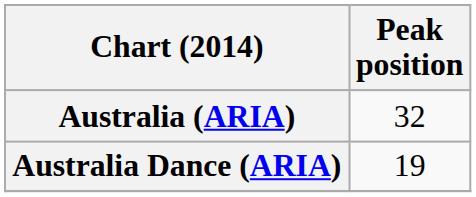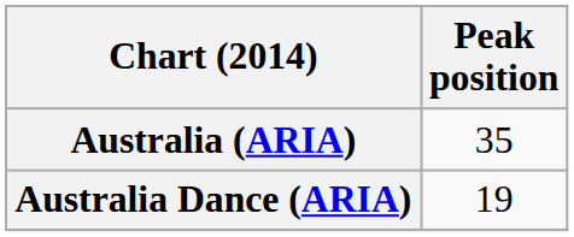Australia (ARIA) | Peak position: 32 -> 35
